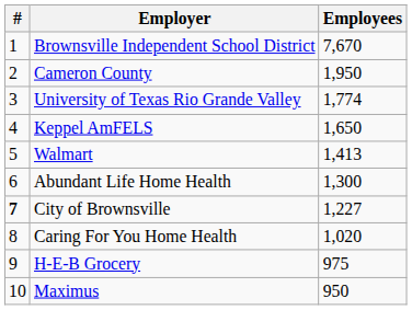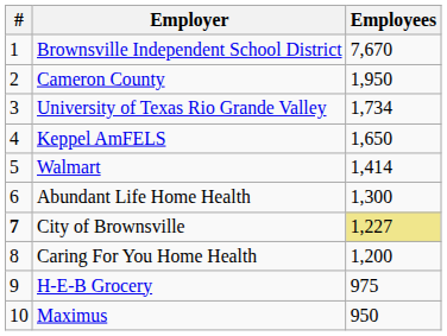University of Texas Rio Grande Valley | Employees: 1,774 -> 1,734
Walmart | Employees: 1,413 -> 1,414
City of Brownsville | Employees: no background -> khaki background
Caring For You Home Health | Employees: 1,020 -> 1,200
